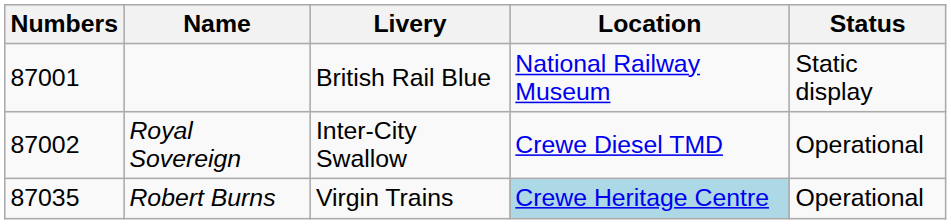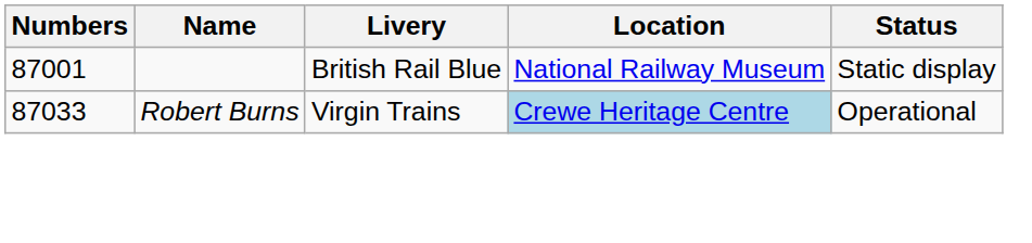- row: 87002 | Royal Sovereign | Inter-City Swallow | Crewe Diesel TMD | Operational
Robert Burns | Numbers: 87035 -> 87033
